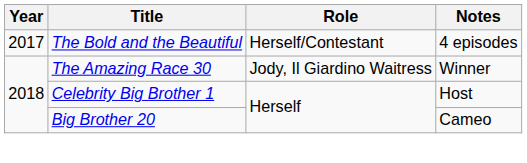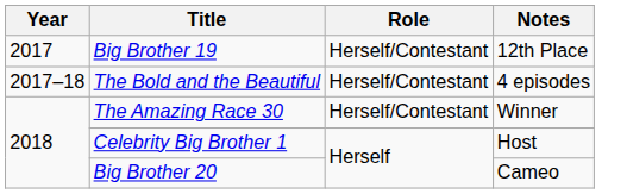+ row: 2017 | Big Brother 19 | Herself/Contestant | 12th Place
The Bold and the Beautiful | Year: 2017 -> 2017–18
The Amazing Race 30 | Role: Jody, Il Giardino Waitress -> Herself/Contestant
